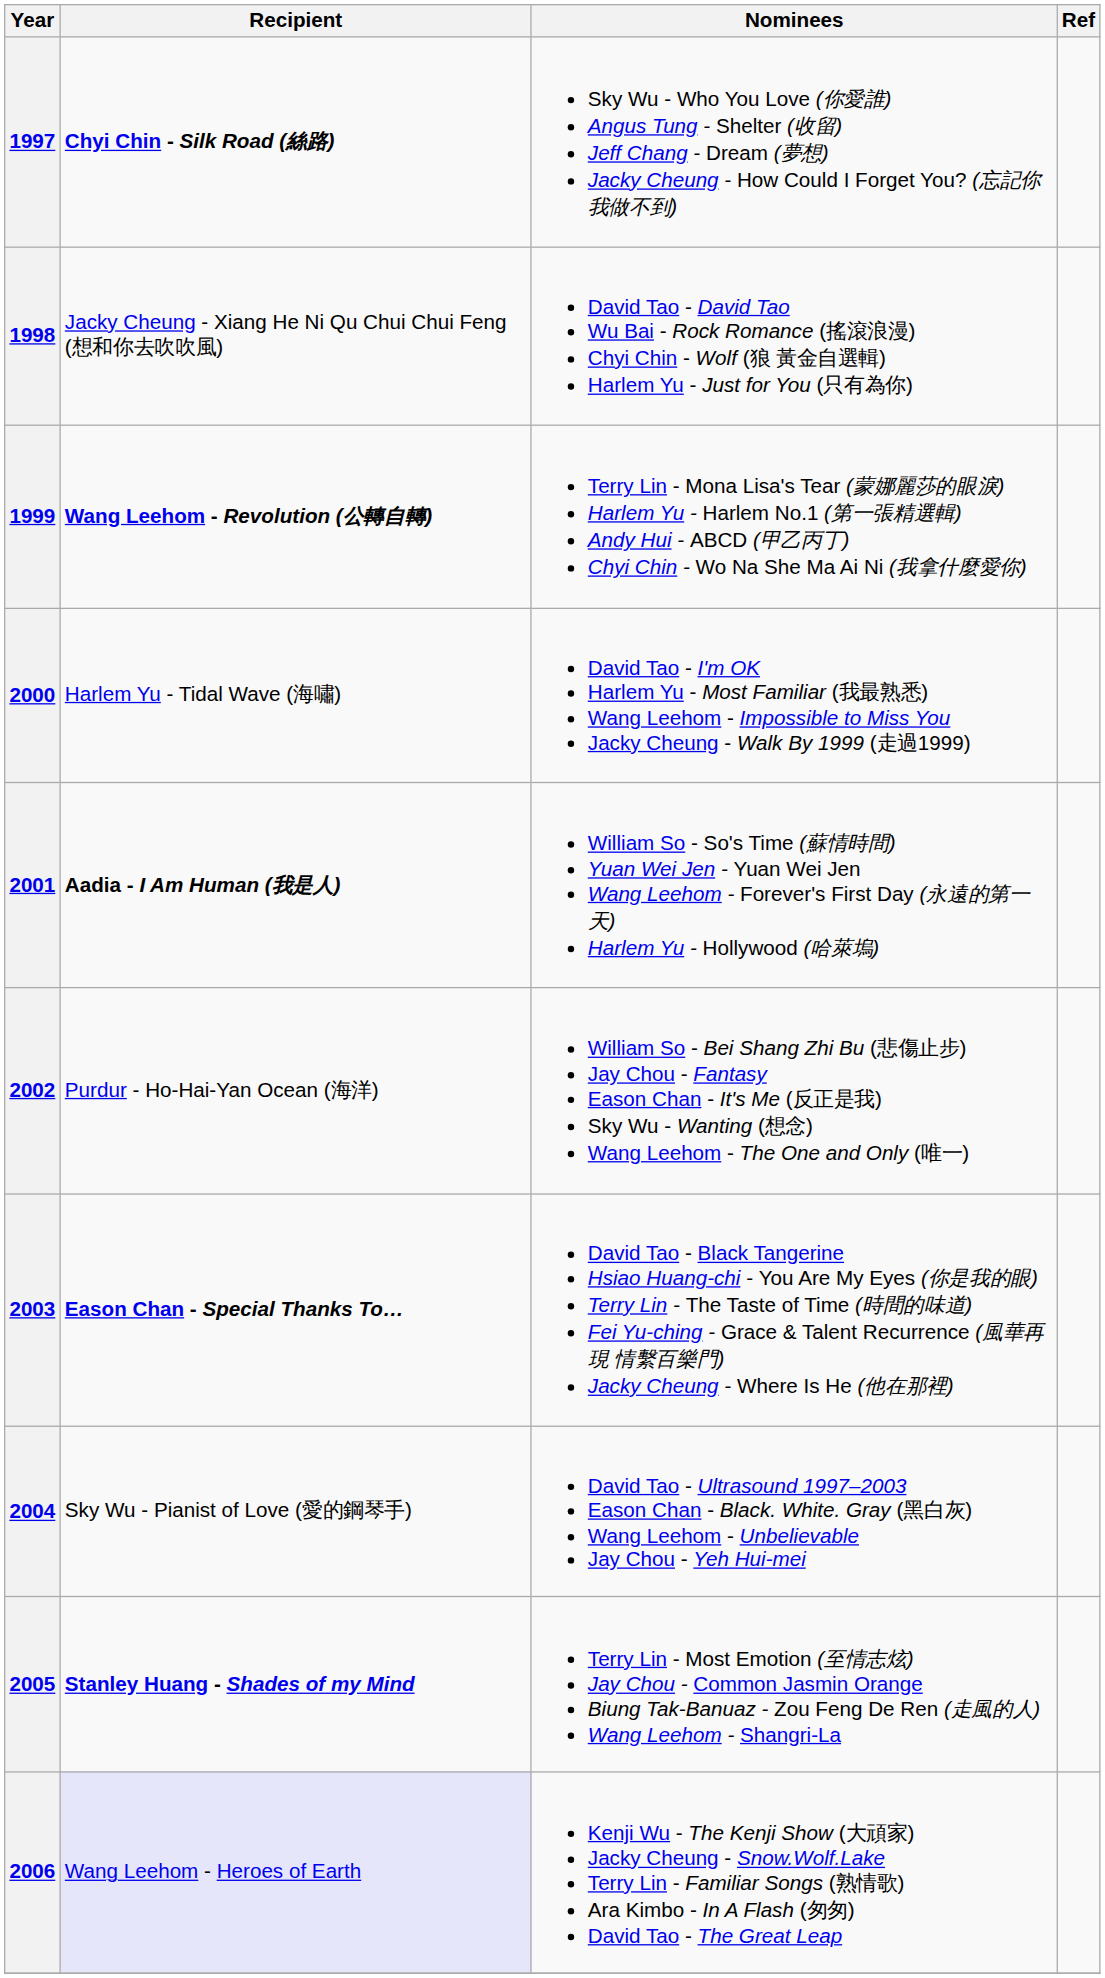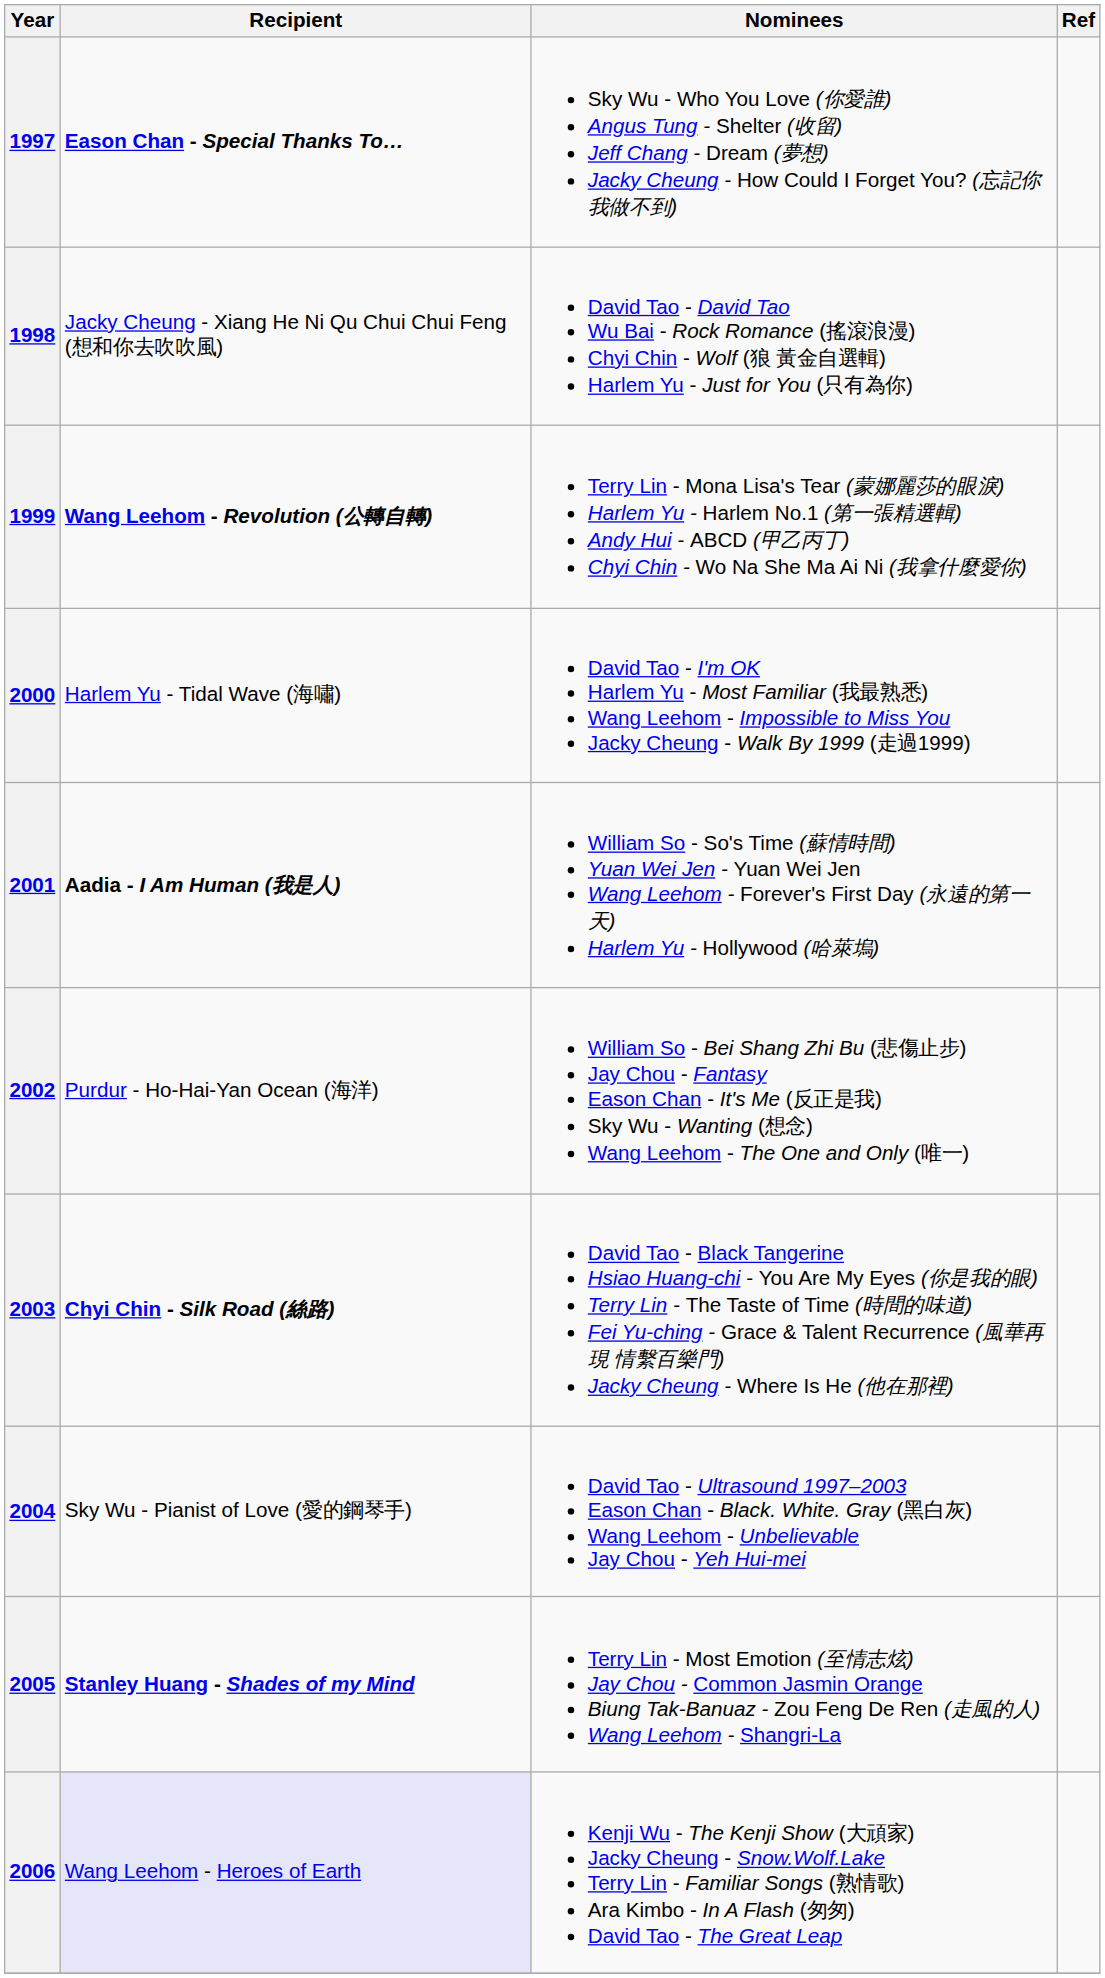1997 | Recipient: Chyi Chin - Silk Road (絲路) -> Eason Chan - Special Thanks To…
2003 | Recipient: Eason Chan - Special Thanks To… -> Chyi Chin - Silk Road (絲路)
